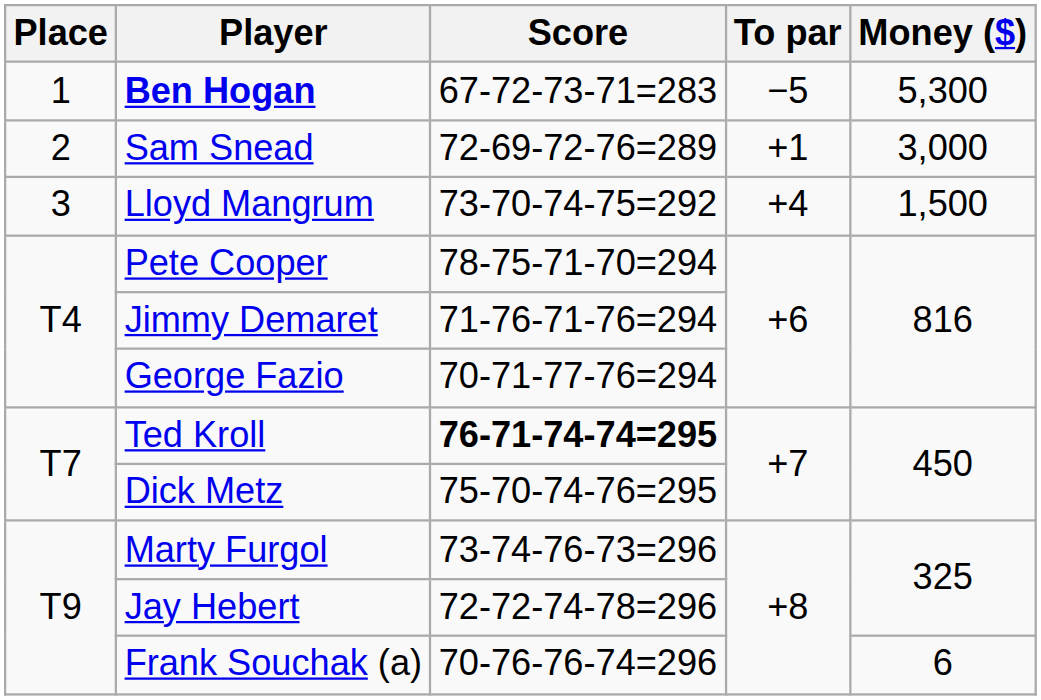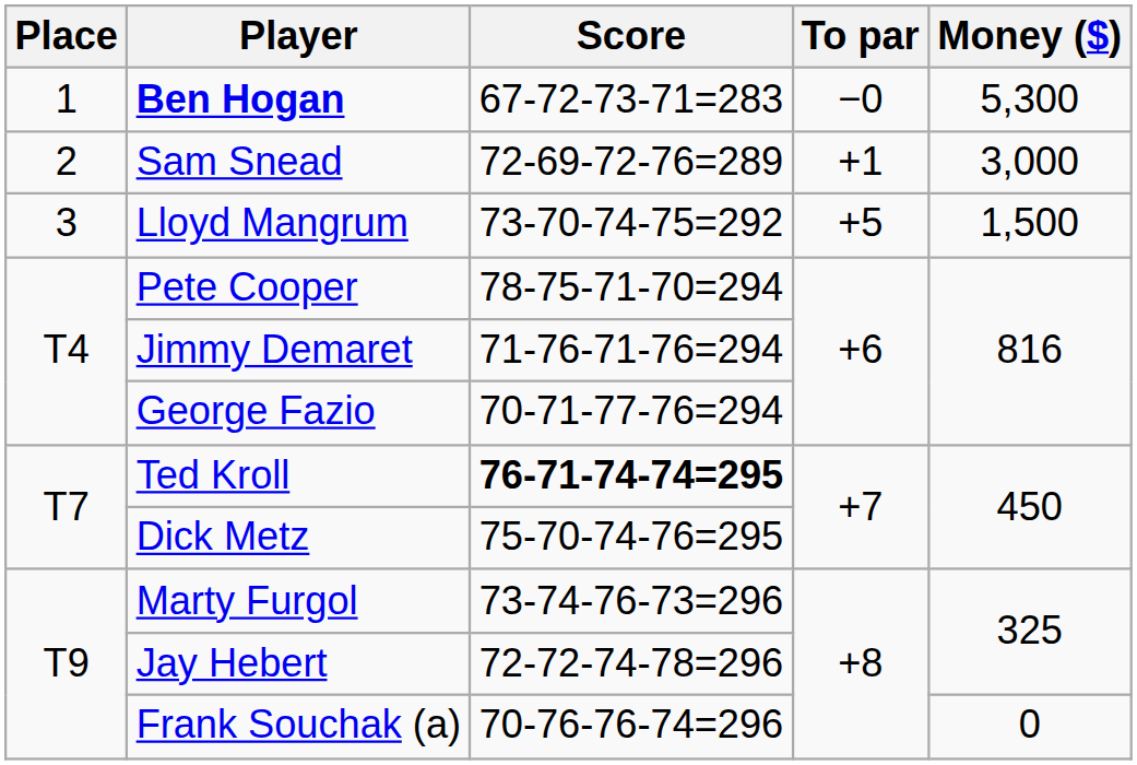Ben Hogan | To par: −5 -> −0
Lloyd Mangrum | To par: +4 -> +5
Frank Souchak (a) | Money ($): 6 -> 0
